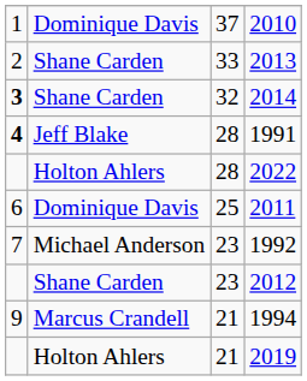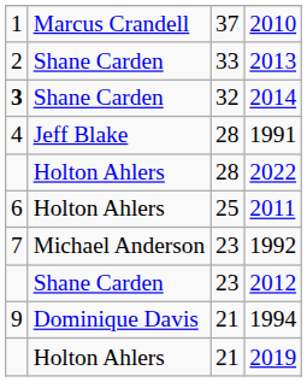2010 | column 2: Dominique Davis -> Marcus Crandell
1991 | column 1: bold -> normal
2011 | column 2: Dominique Davis -> Holton Ahlers
1994 | column 2: Marcus Crandell -> Dominique Davis
